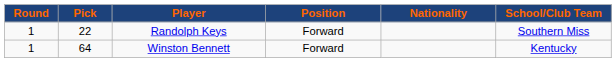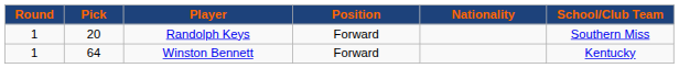Randolph Keys | Pick: 22 -> 20
